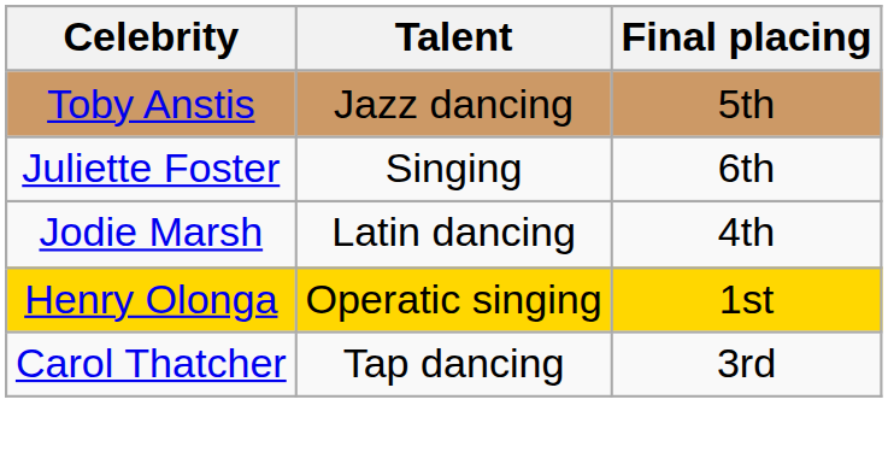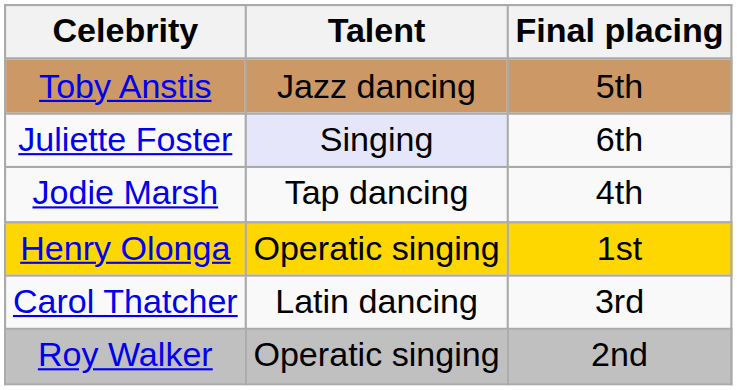Juliette Foster | Talent: no background -> lavender background
Jodie Marsh | Talent: Latin dancing -> Tap dancing
Carol Thatcher | Talent: Tap dancing -> Latin dancing
+ row: Roy Walker | Operatic singing | 2nd
